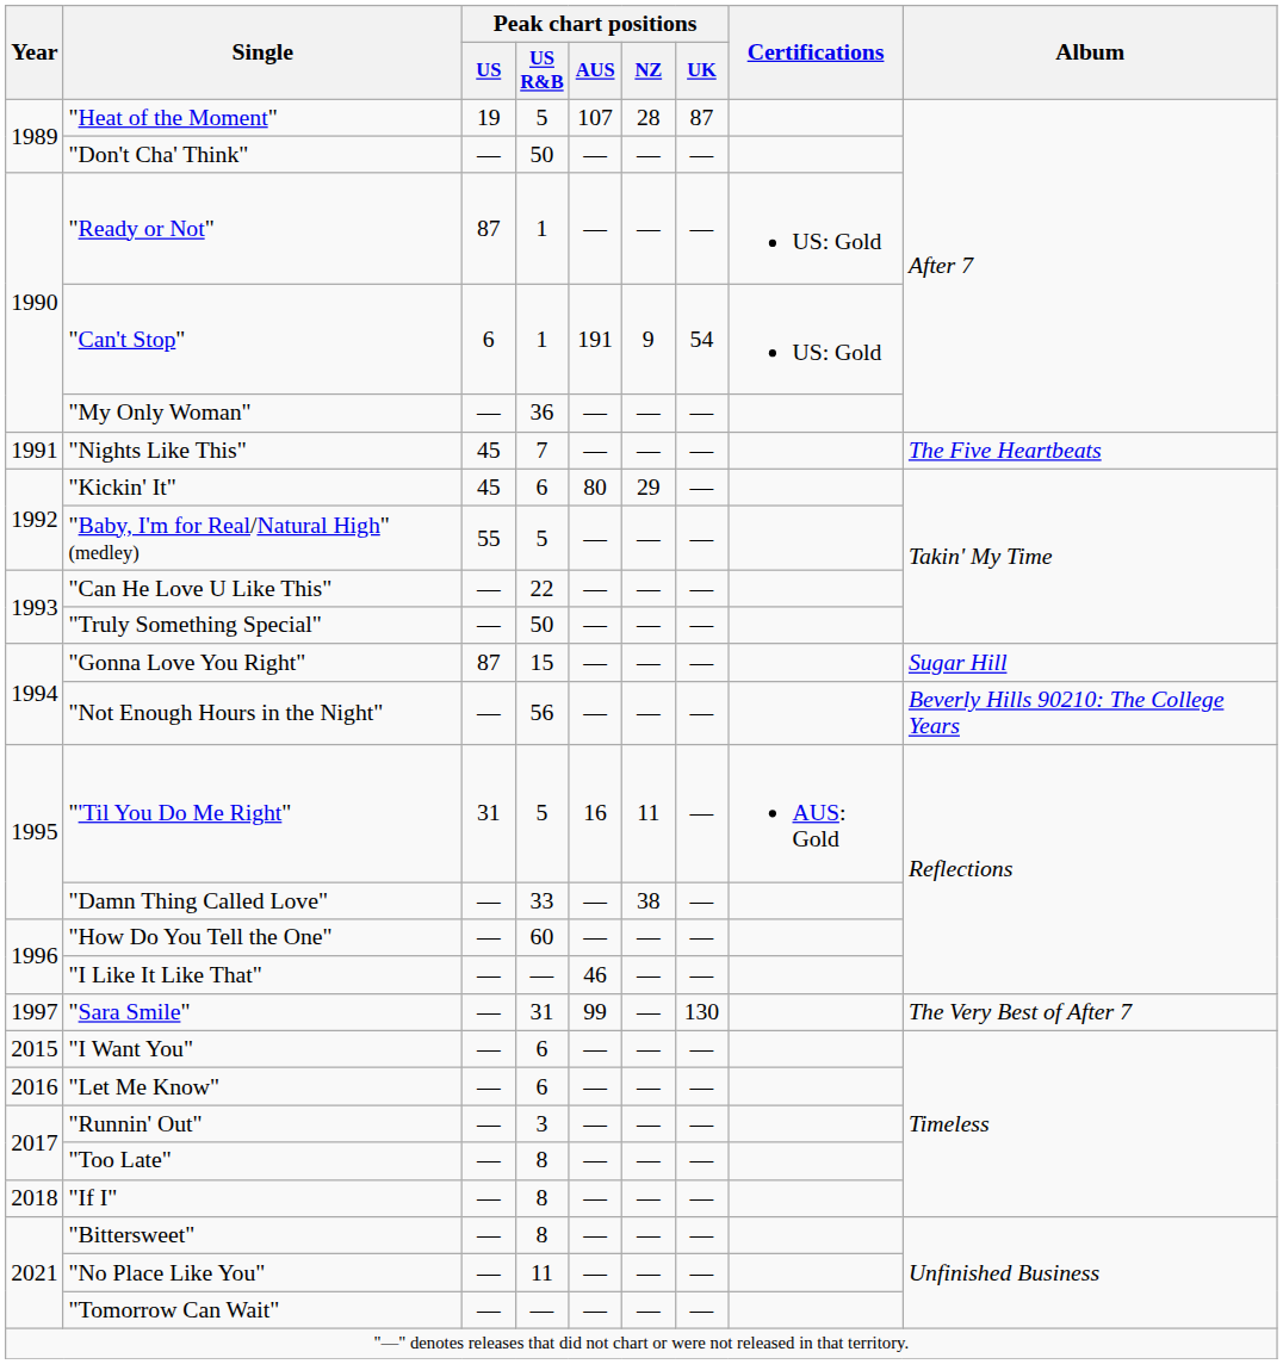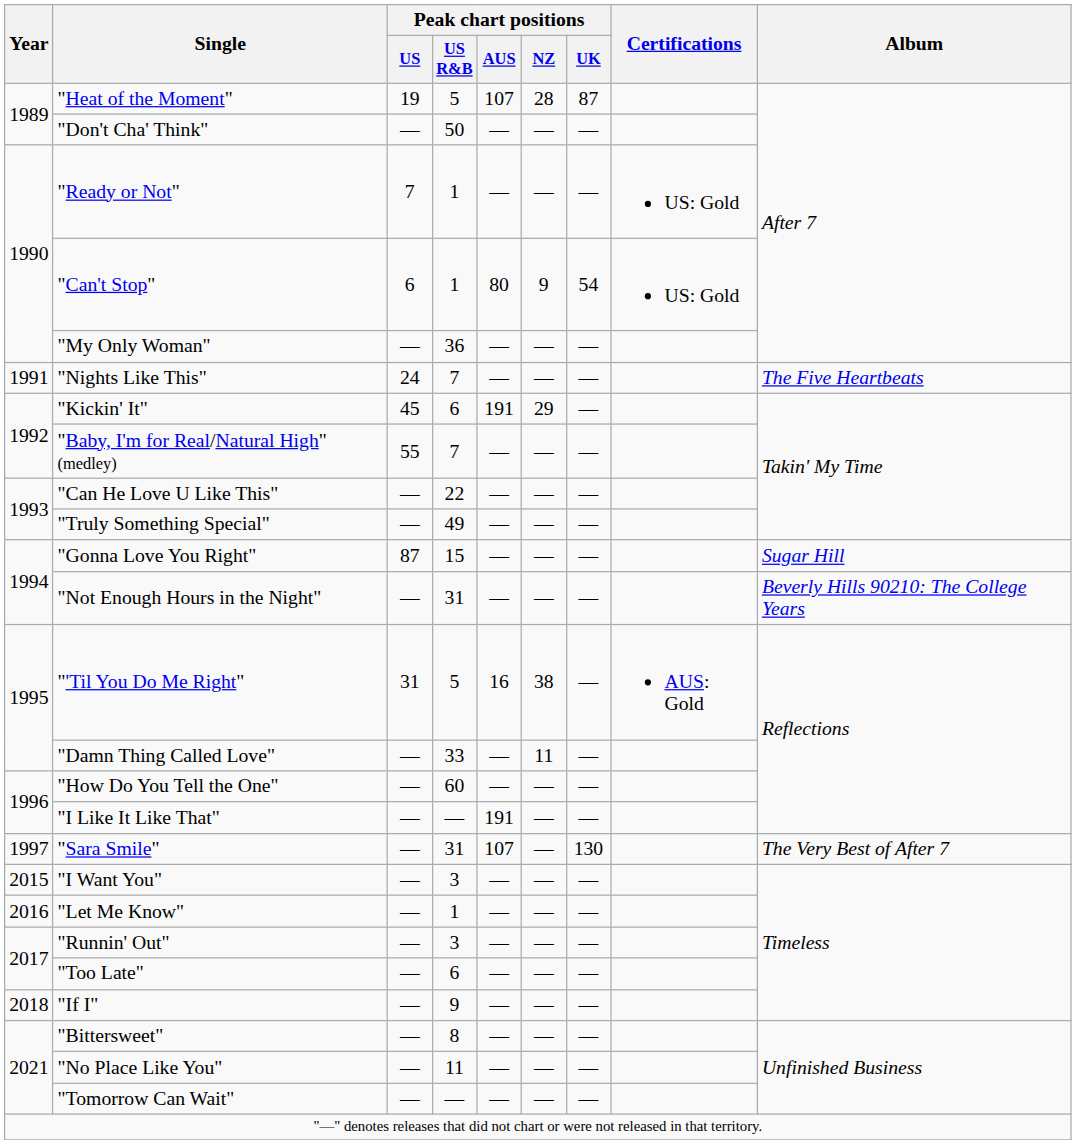"Ready or Not" | Peak chart positions / US: 87 -> 7
"Can't Stop" | Peak chart positions / AUS: 191 -> 80
"Nights Like This" | Peak chart positions / US: 45 -> 24
"Kickin' It" | Peak chart positions / AUS: 80 -> 191
"Baby, I'm for Real/Natural High" (medley) | Peak chart positions / US R&B: 5 -> 7
"Truly Something Special" | Peak chart positions / US R&B: 50 -> 49
"Not Enough Hours in the Night" | Peak chart positions / US R&B: 56 -> 31
"'Til You Do Me Right" | Peak chart positions / NZ: 11 -> 38
"Damn Thing Called Love" | Peak chart positions / NZ: 38 -> 11
"I Like It Like That" | Peak chart positions / AUS: 46 -> 191
"Sara Smile" | Peak chart positions / AUS: 99 -> 107
"I Want You" | Peak chart positions / US R&B: 6 -> 3
"Let Me Know" | Peak chart positions / US R&B: 6 -> 1
"Too Late" | Peak chart positions / US R&B: 8 -> 6
"If I" | Peak chart positions / US R&B: 8 -> 9
